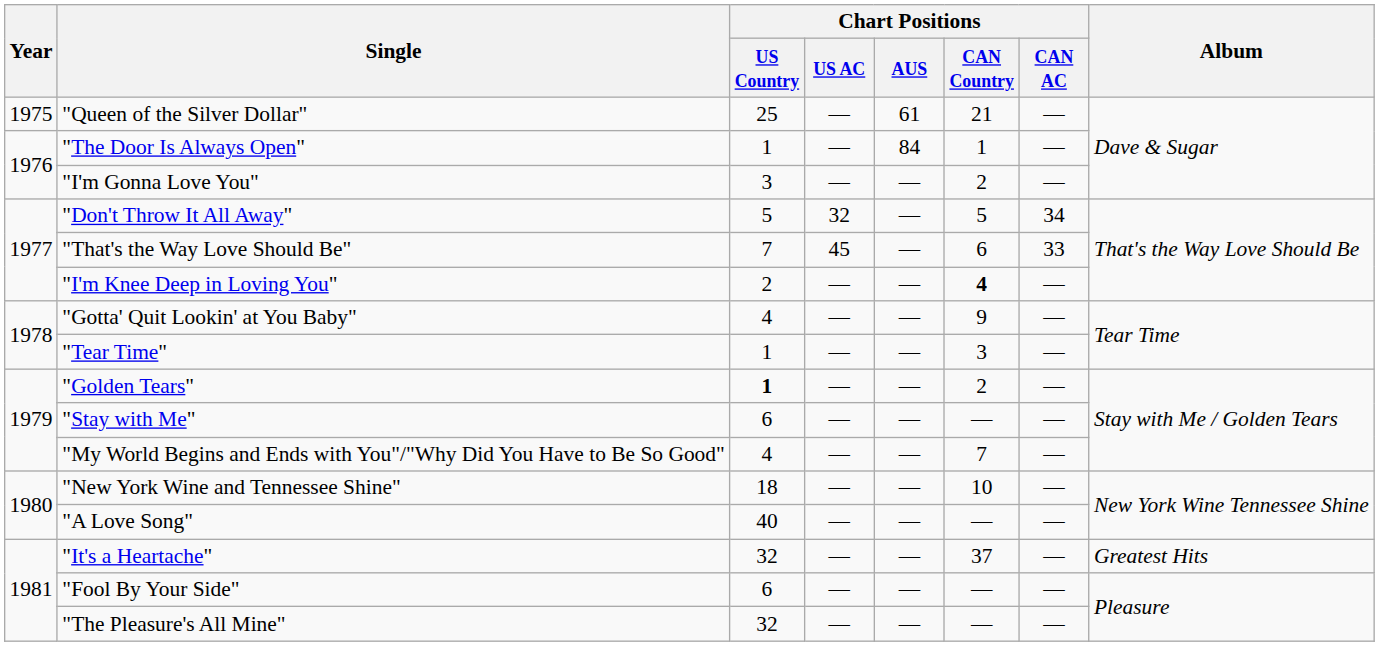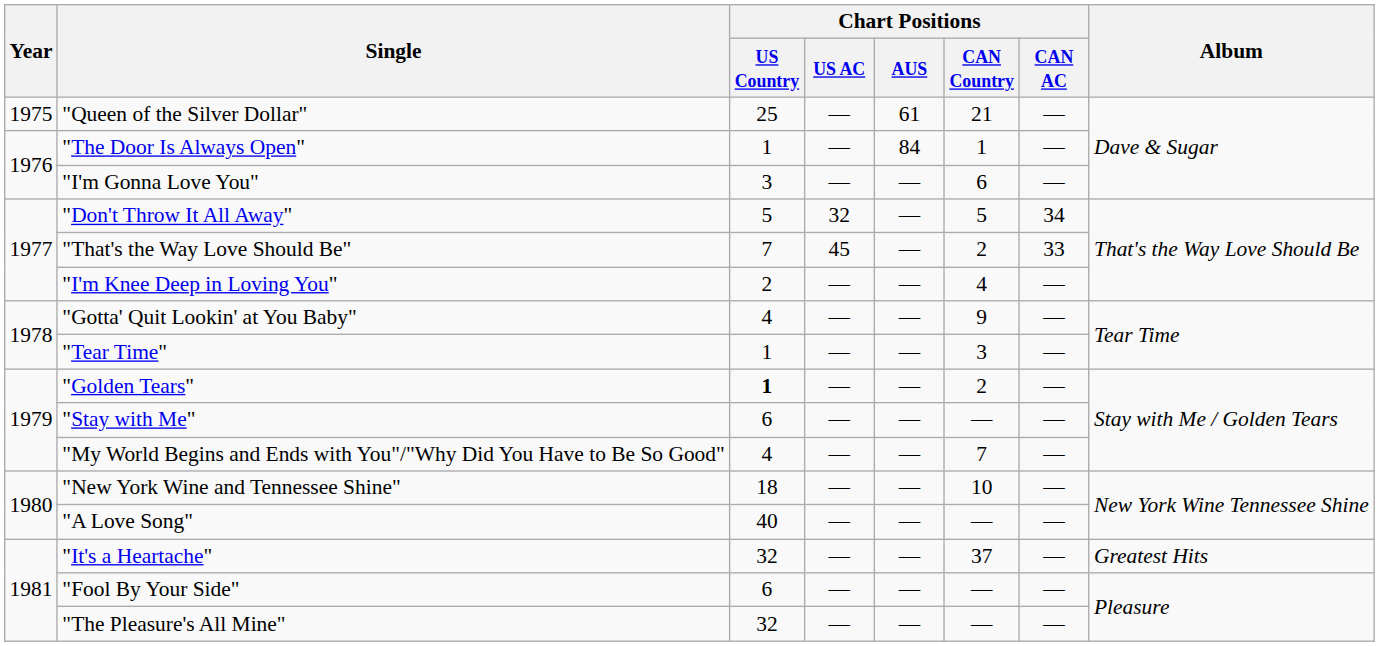"I'm Gonna Love You" | Chart Positions / CAN Country: 2 -> 6
"That's the Way Love Should Be" | Chart Positions / CAN Country: 6 -> 2
"I'm Knee Deep in Loving You" | Chart Positions / CAN Country: bold -> normal
